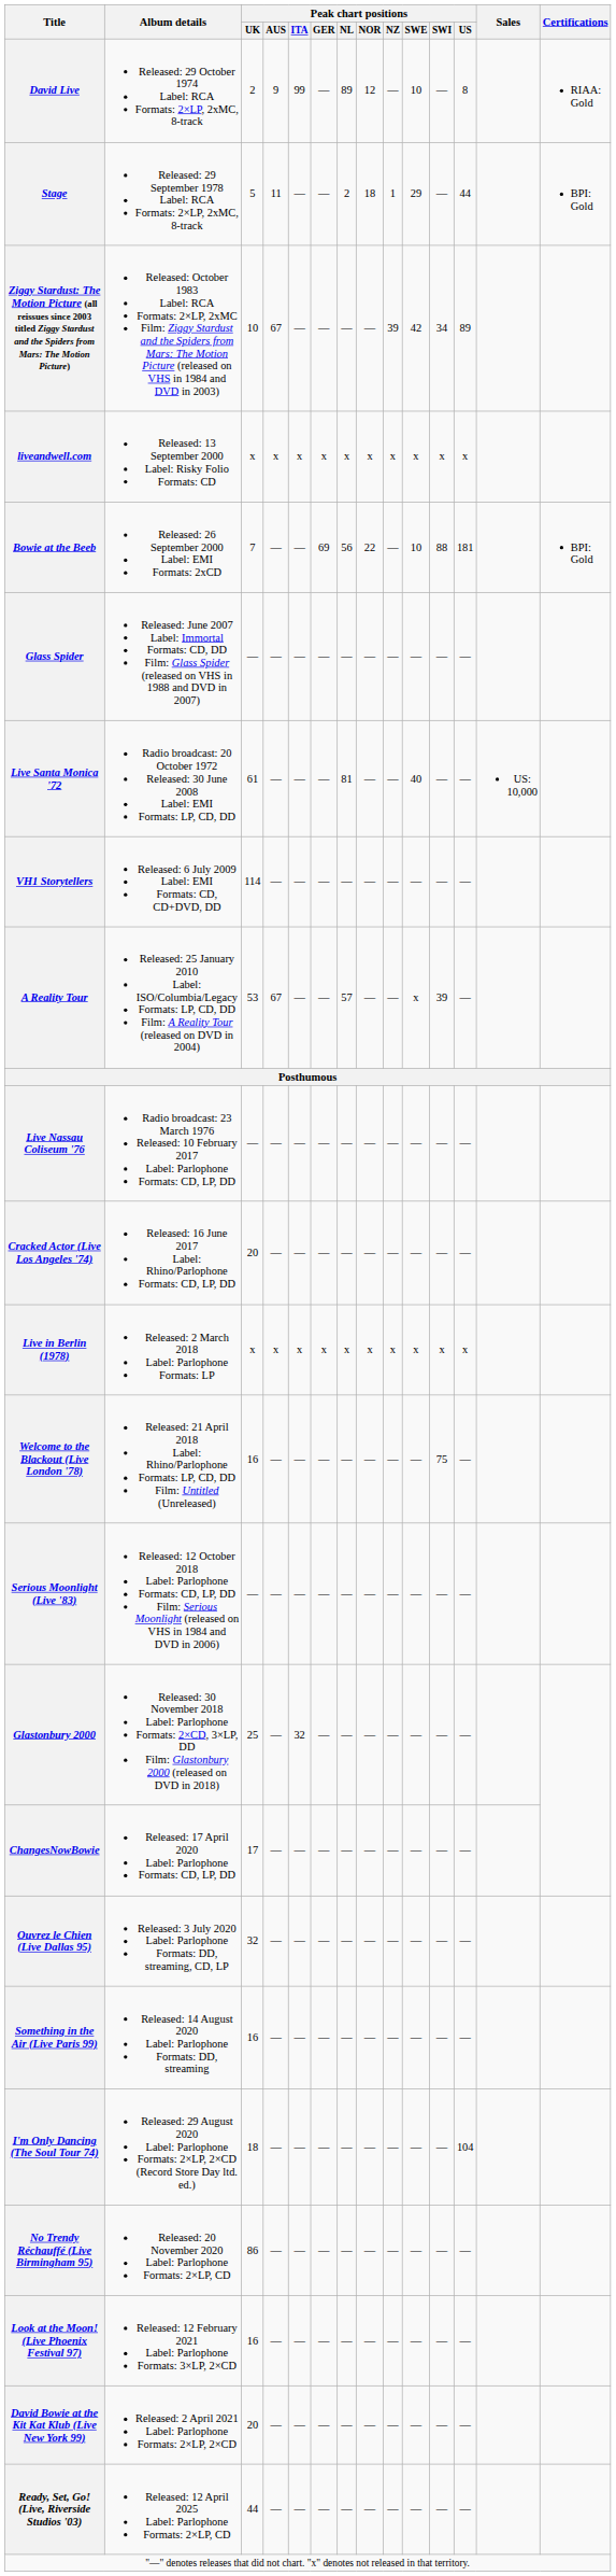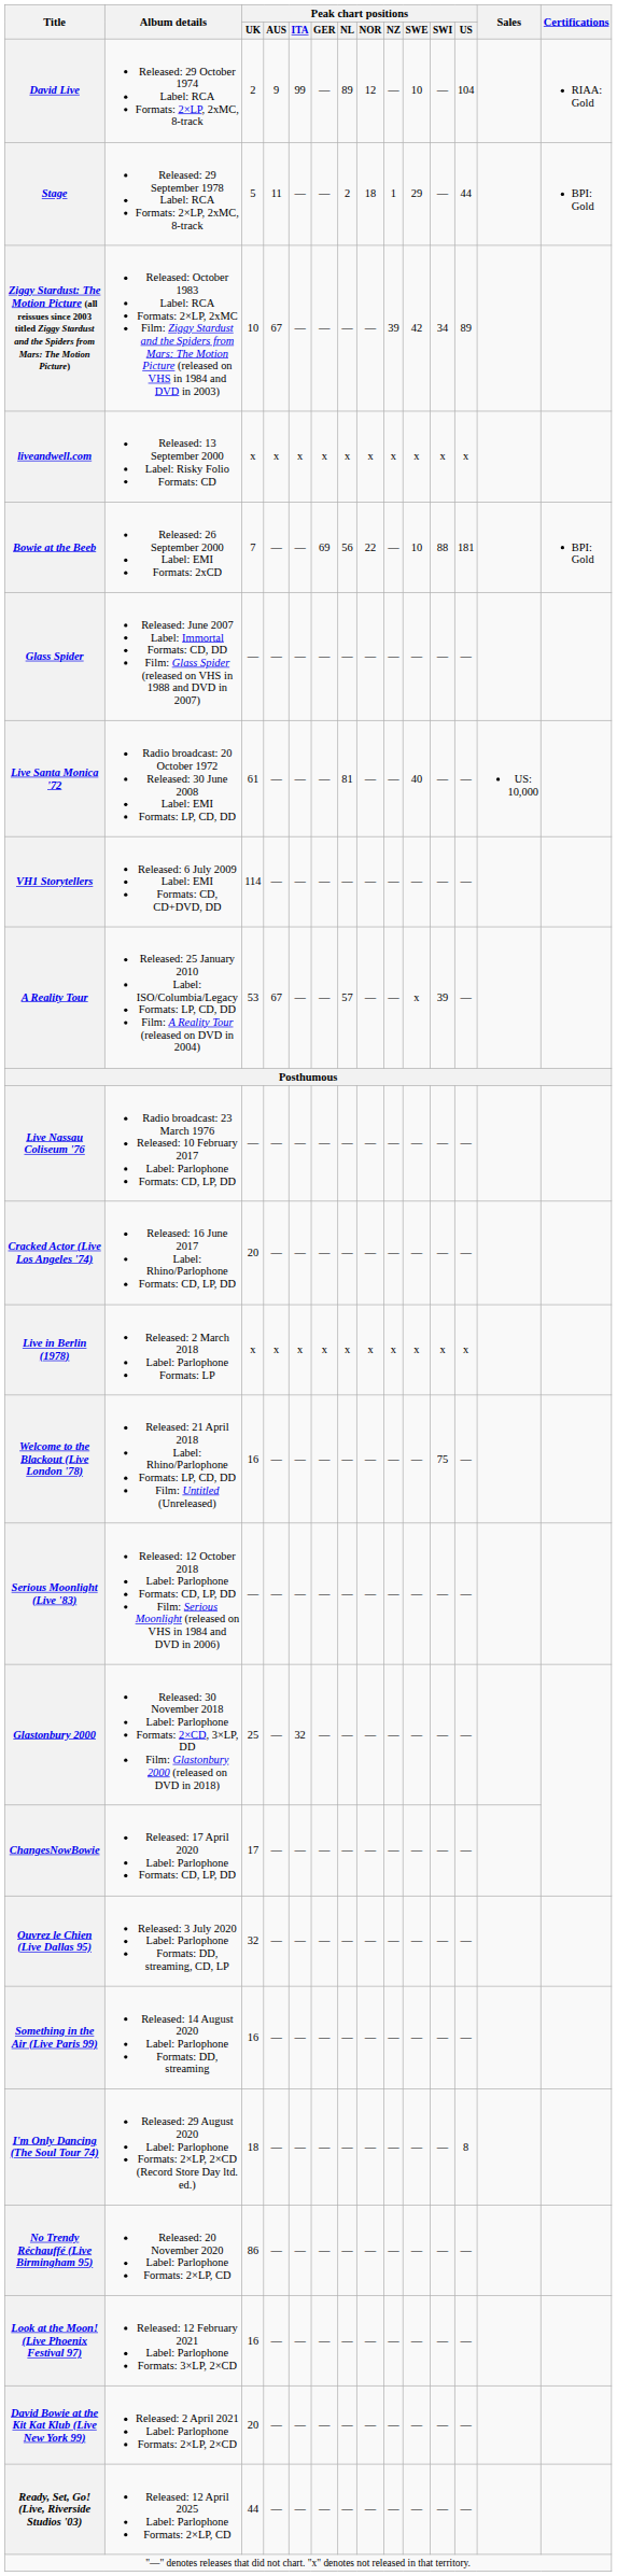David Live | Peak chart positions / US: 8 -> 104
I'm Only Dancing (The Soul Tour 74) | Peak chart positions / US: 104 -> 8
